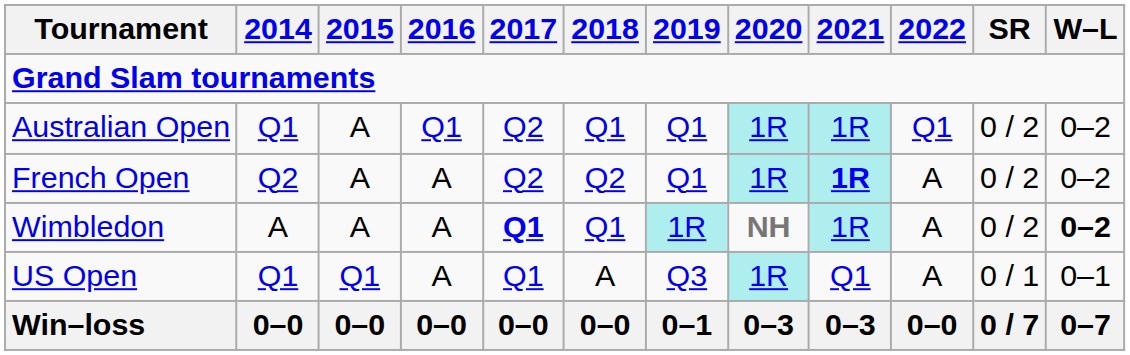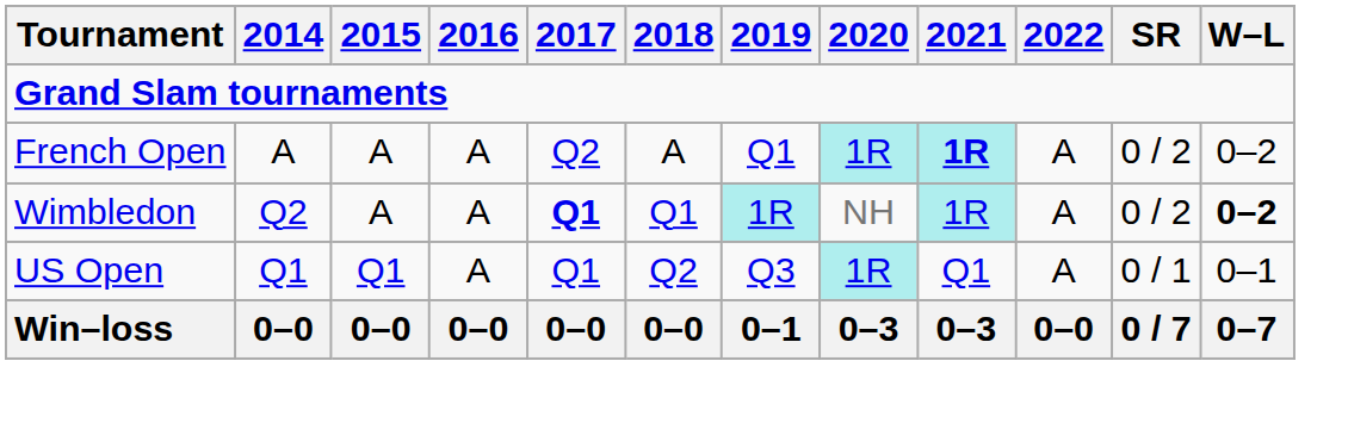- row: Australian Open | Q1 | A | Q1 | Q2 | Q1 | Q1 | 1R | 1R | Q1 | 0 / 2 | 0–2
French Open | 2014: Q2 -> A
French Open | 2018: Q2 -> A
Wimbledon | 2014: A -> Q2
Wimbledon | 2020: bold -> normal
US Open | 2018: A -> Q2
